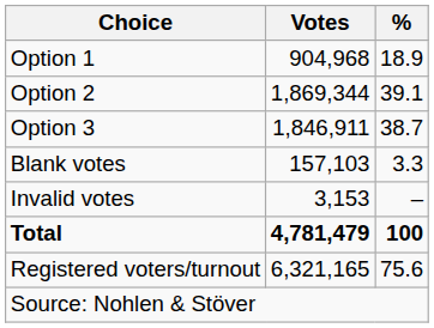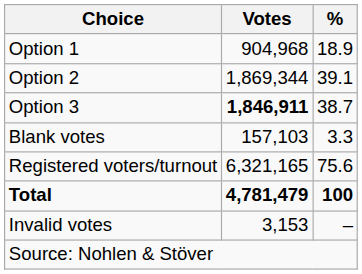Option 3 | Votes: normal -> bold
rows swapped: Invalid votes <-> Registered voters/turnout
